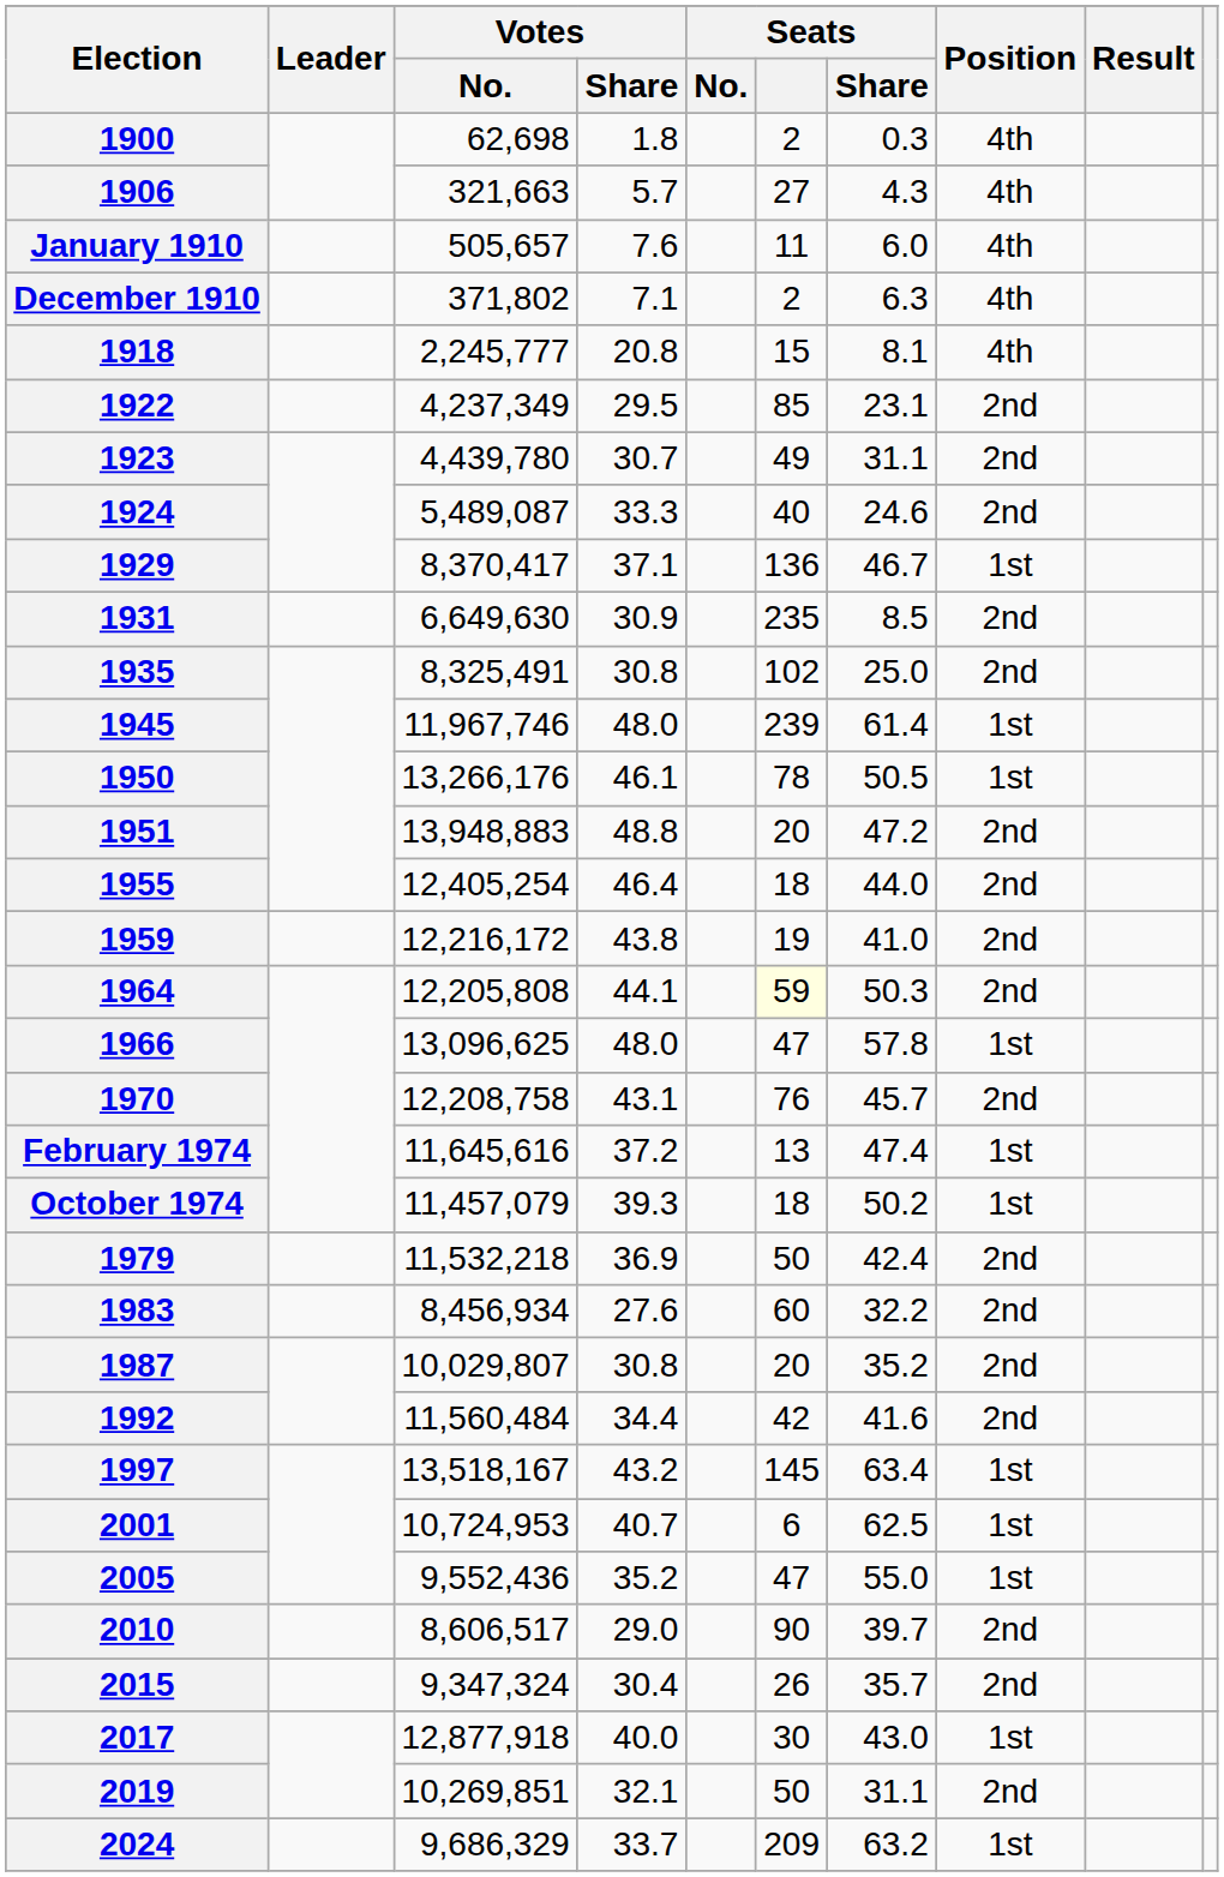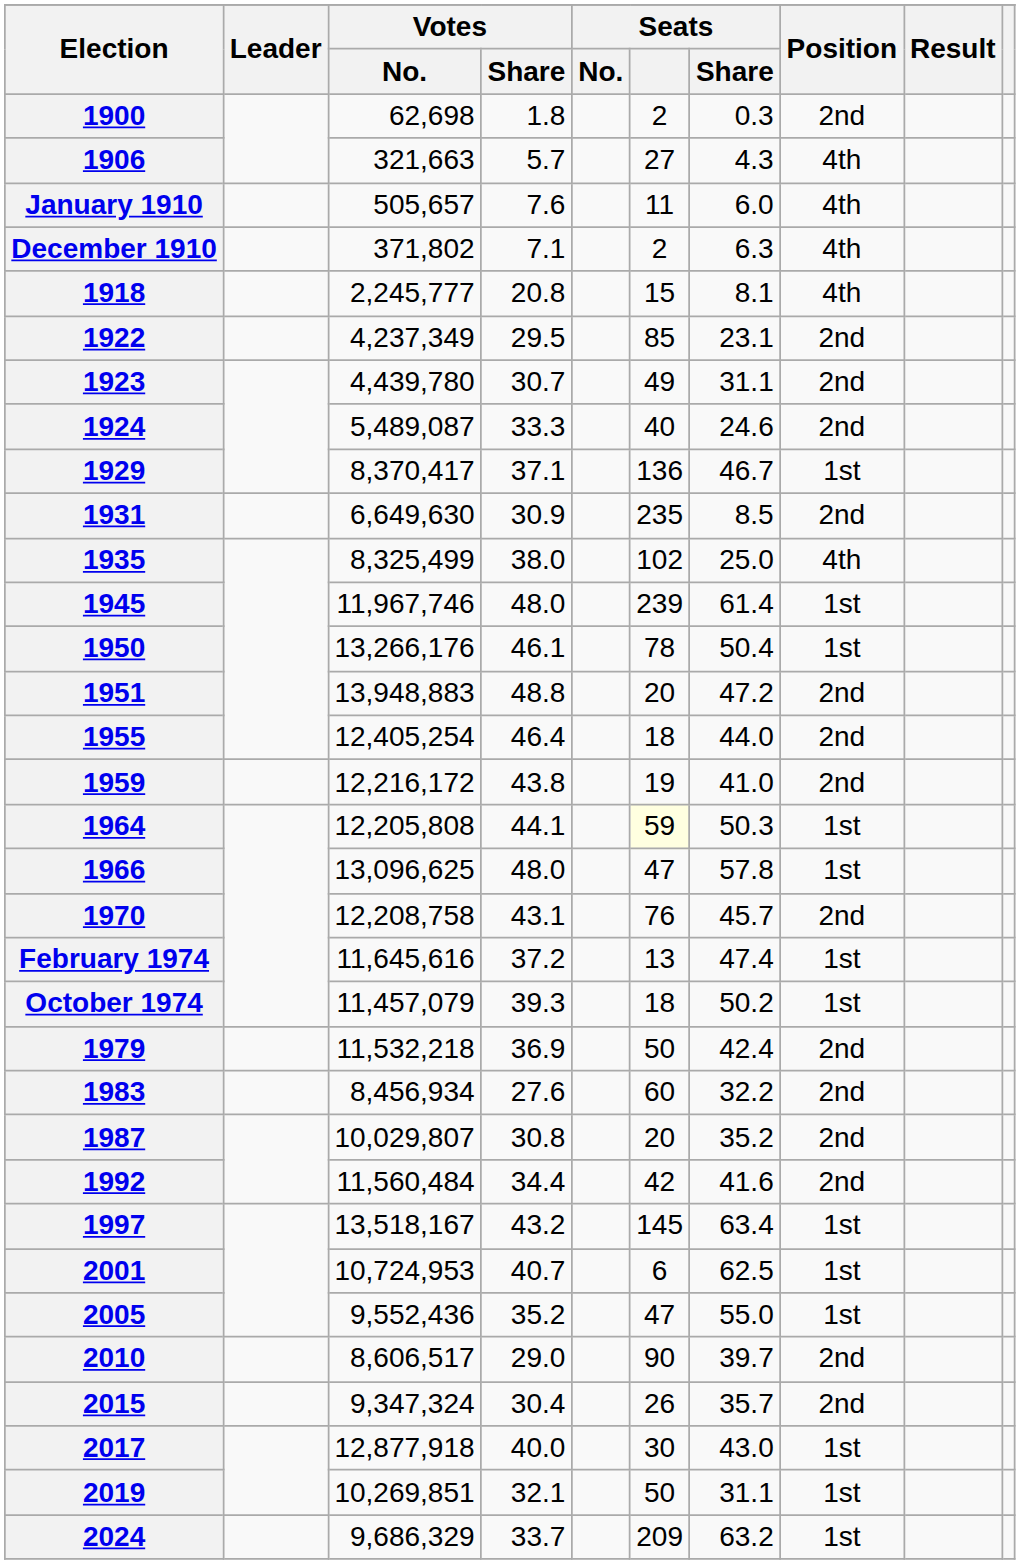1900 | Position: 4th -> 2nd
1935 | Votes / No.: 8,325,491 -> 8,325,499
1935 | Votes / Share: 30.8 -> 38.0
1935 | Position: 2nd -> 4th
1950 | Seats / Share: 50.5 -> 50.4
1964 | Position: 2nd -> 1st
2019 | Position: 2nd -> 1st
